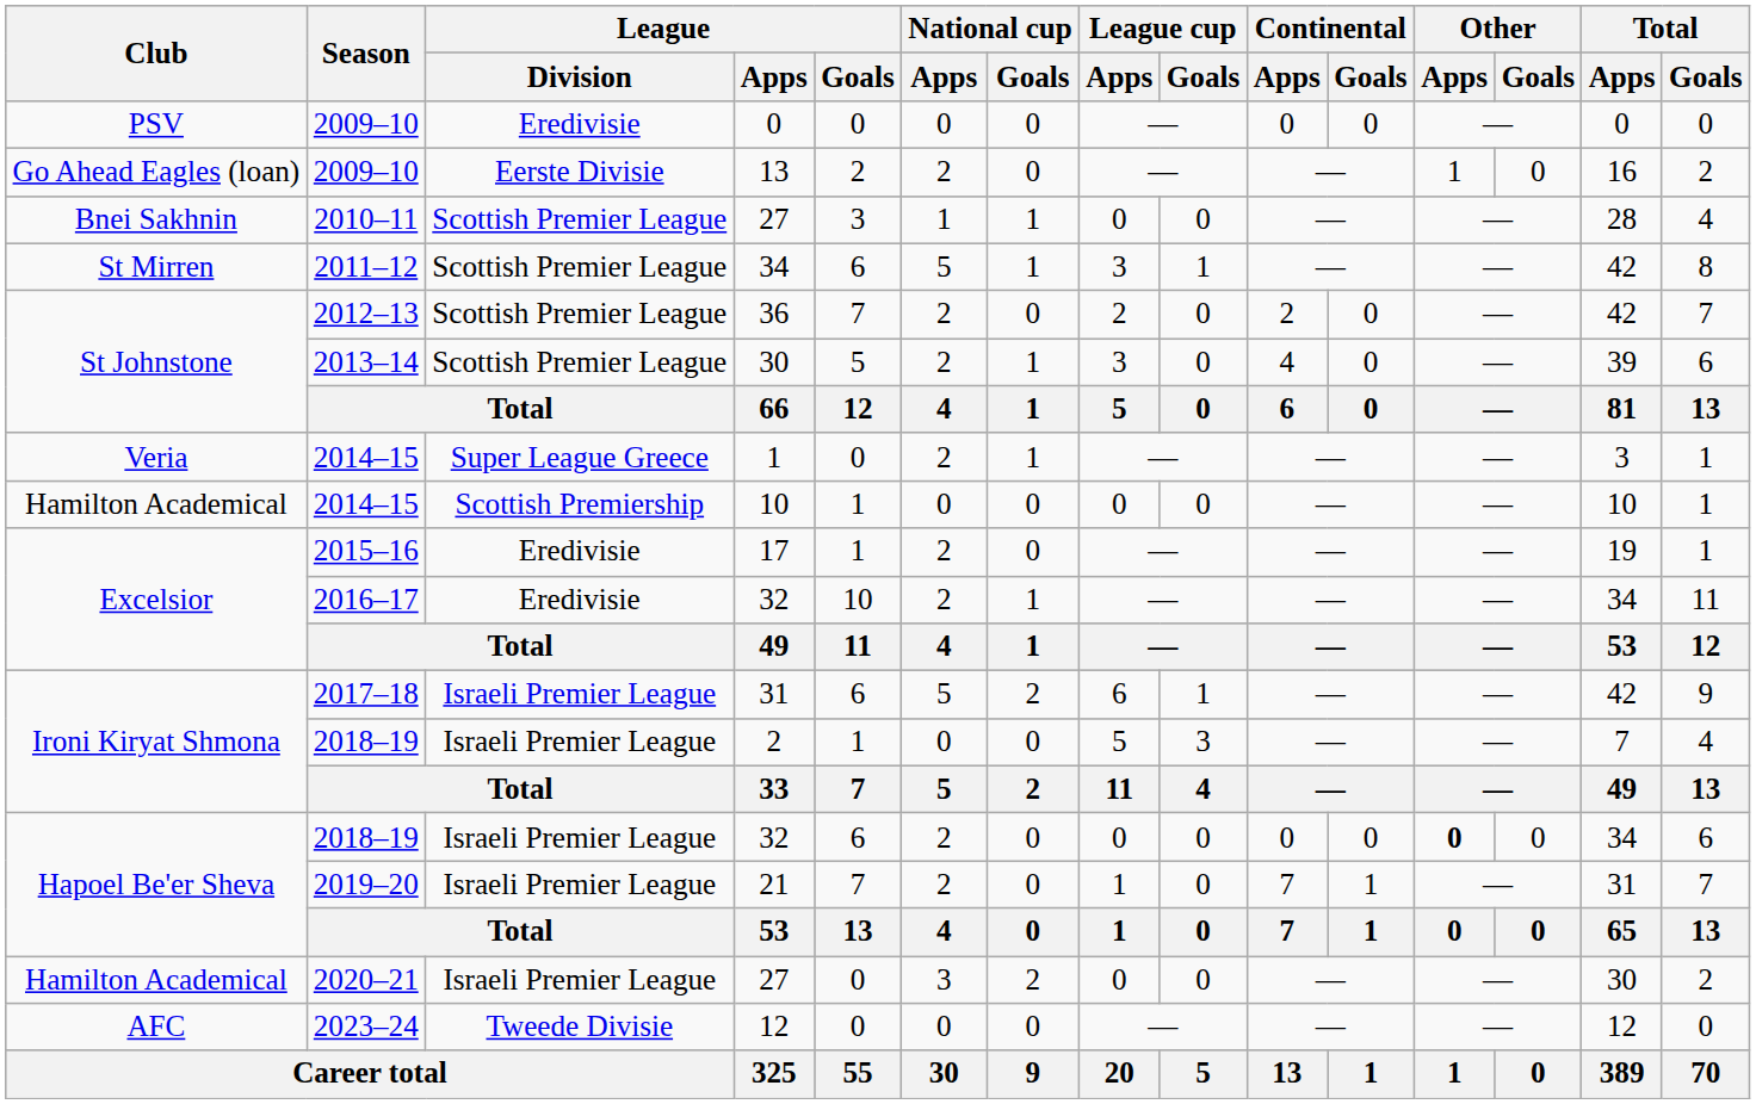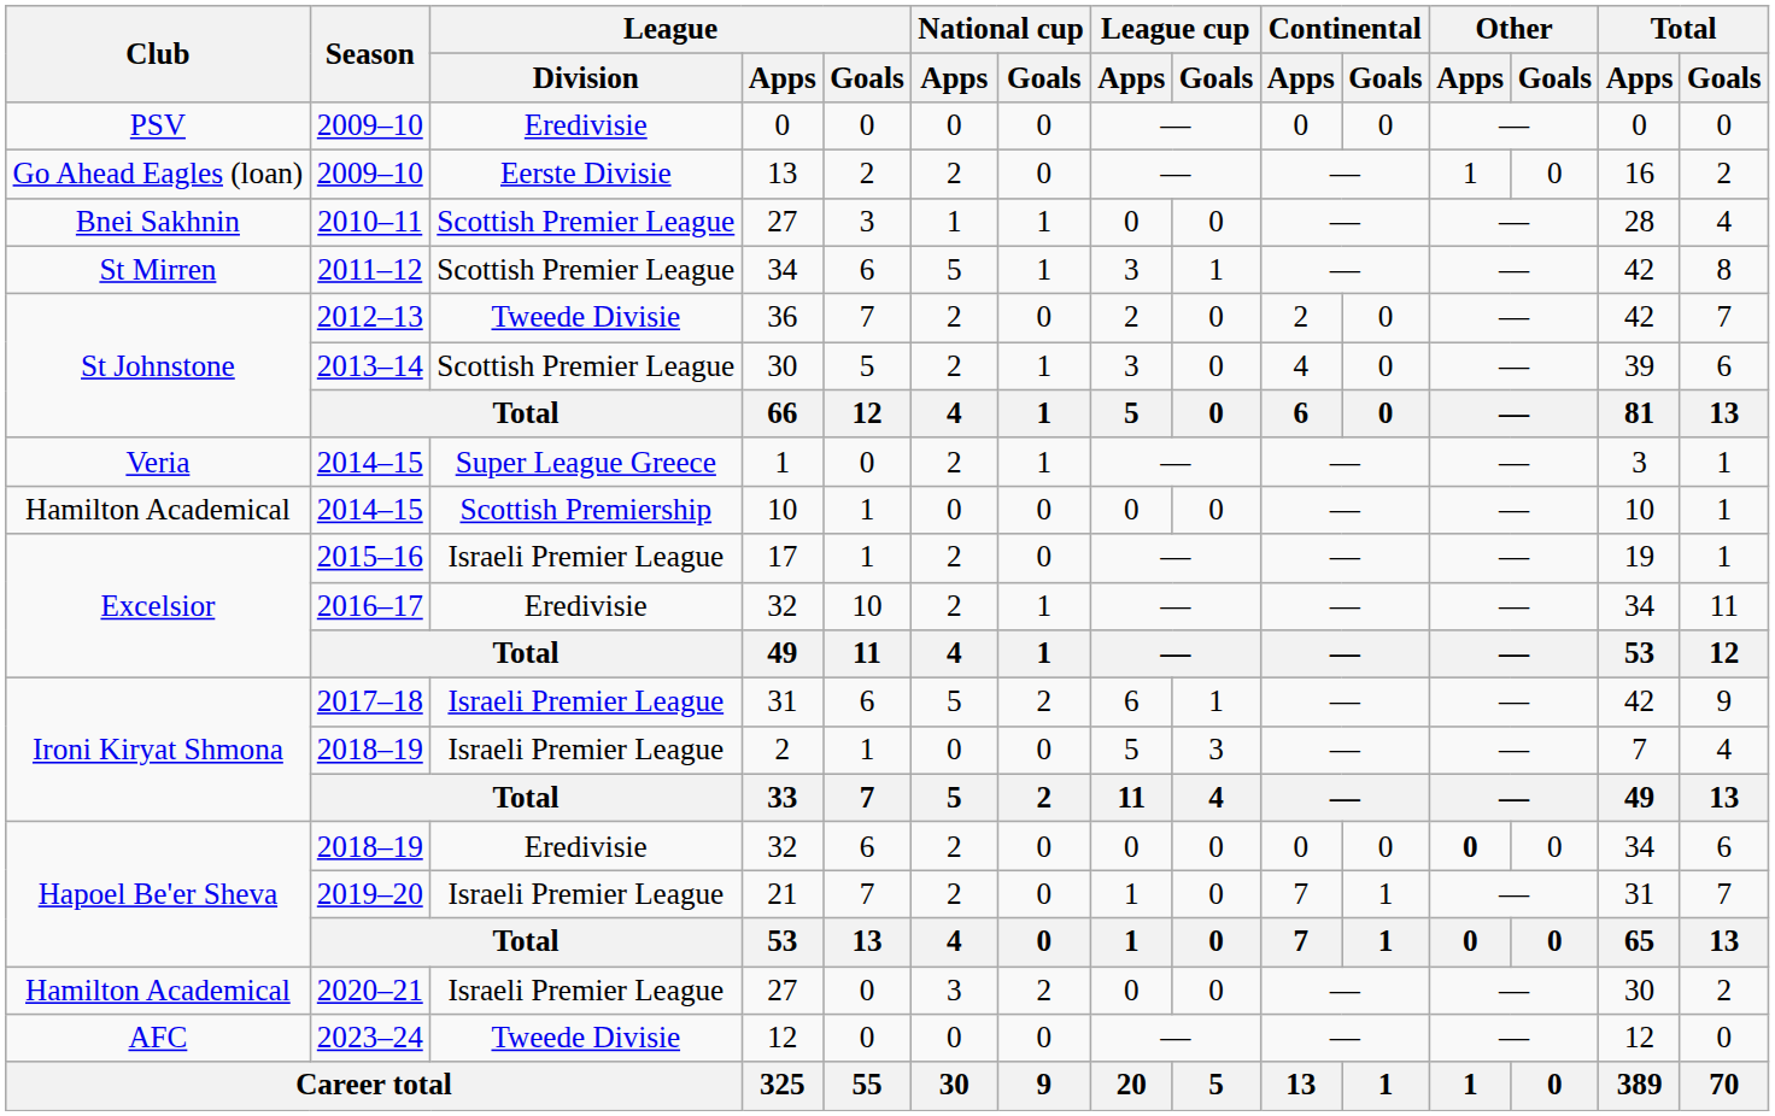36 | League / Division: Scottish Premier League -> Tweede Divisie
17 | League / Division: Eredivisie -> Israeli Premier League
2018–19 / 32 | League / Division: Israeli Premier League -> Eredivisie
